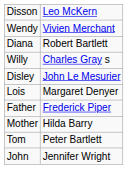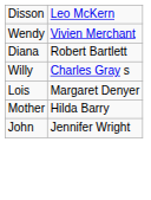- row: Disley | John Le Mesurier
- row: Father | Frederick Piper
- row: Tom | Peter Bartlett
